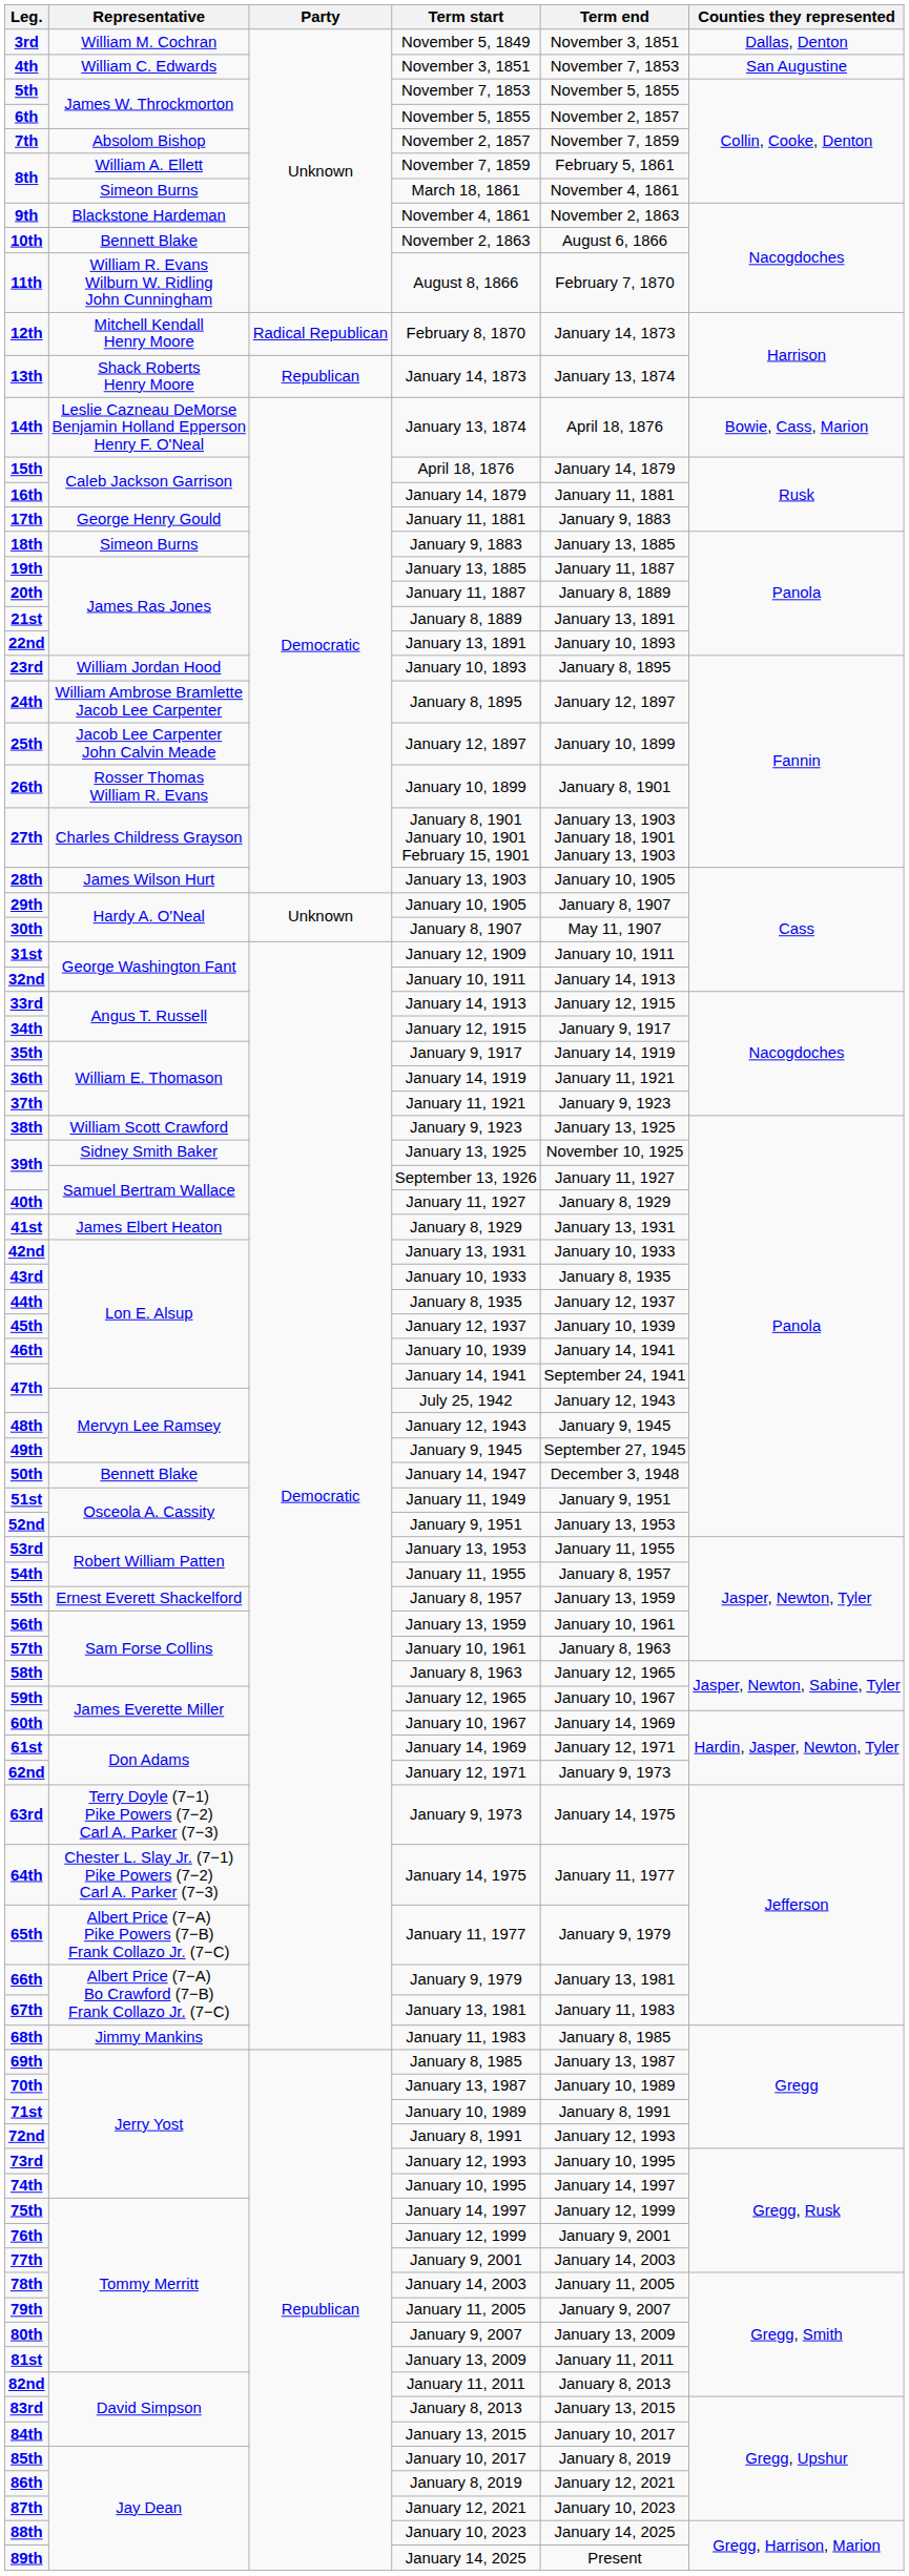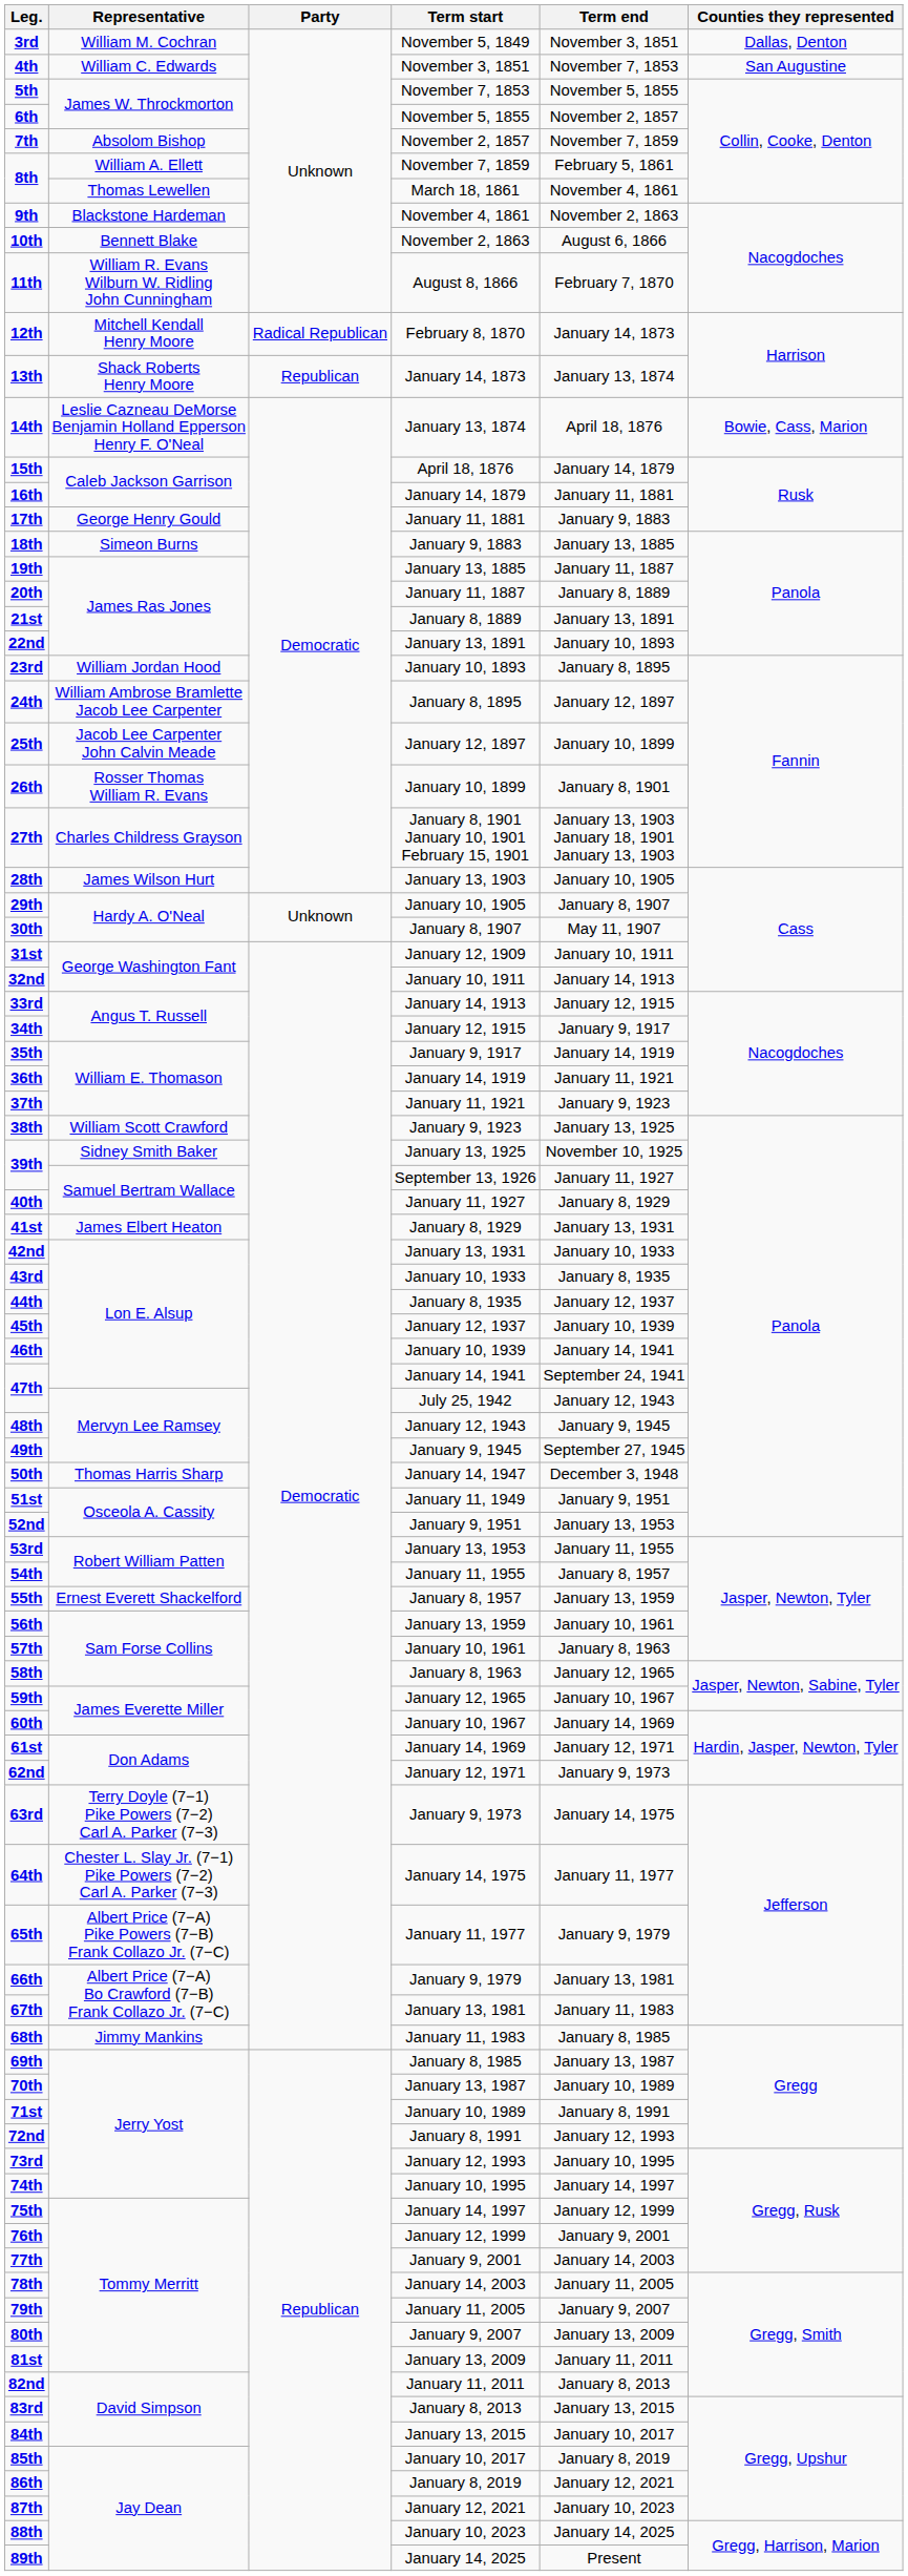March 18, 1861 | Representative: Simeon Burns -> Thomas Lewellen
January 14, 1947 | Representative: Bennett Blake -> Thomas Harris Sharp
